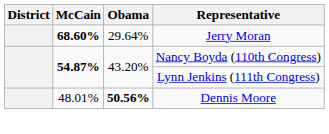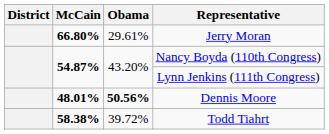Jerry Moran | McCain: 68.60% -> 66.80%
Jerry Moran | Obama: 29.64% -> 29.61%
Dennis Moore | McCain: normal -> bold
+ row: 58.38% | 39.72% | Todd Tiahrt
